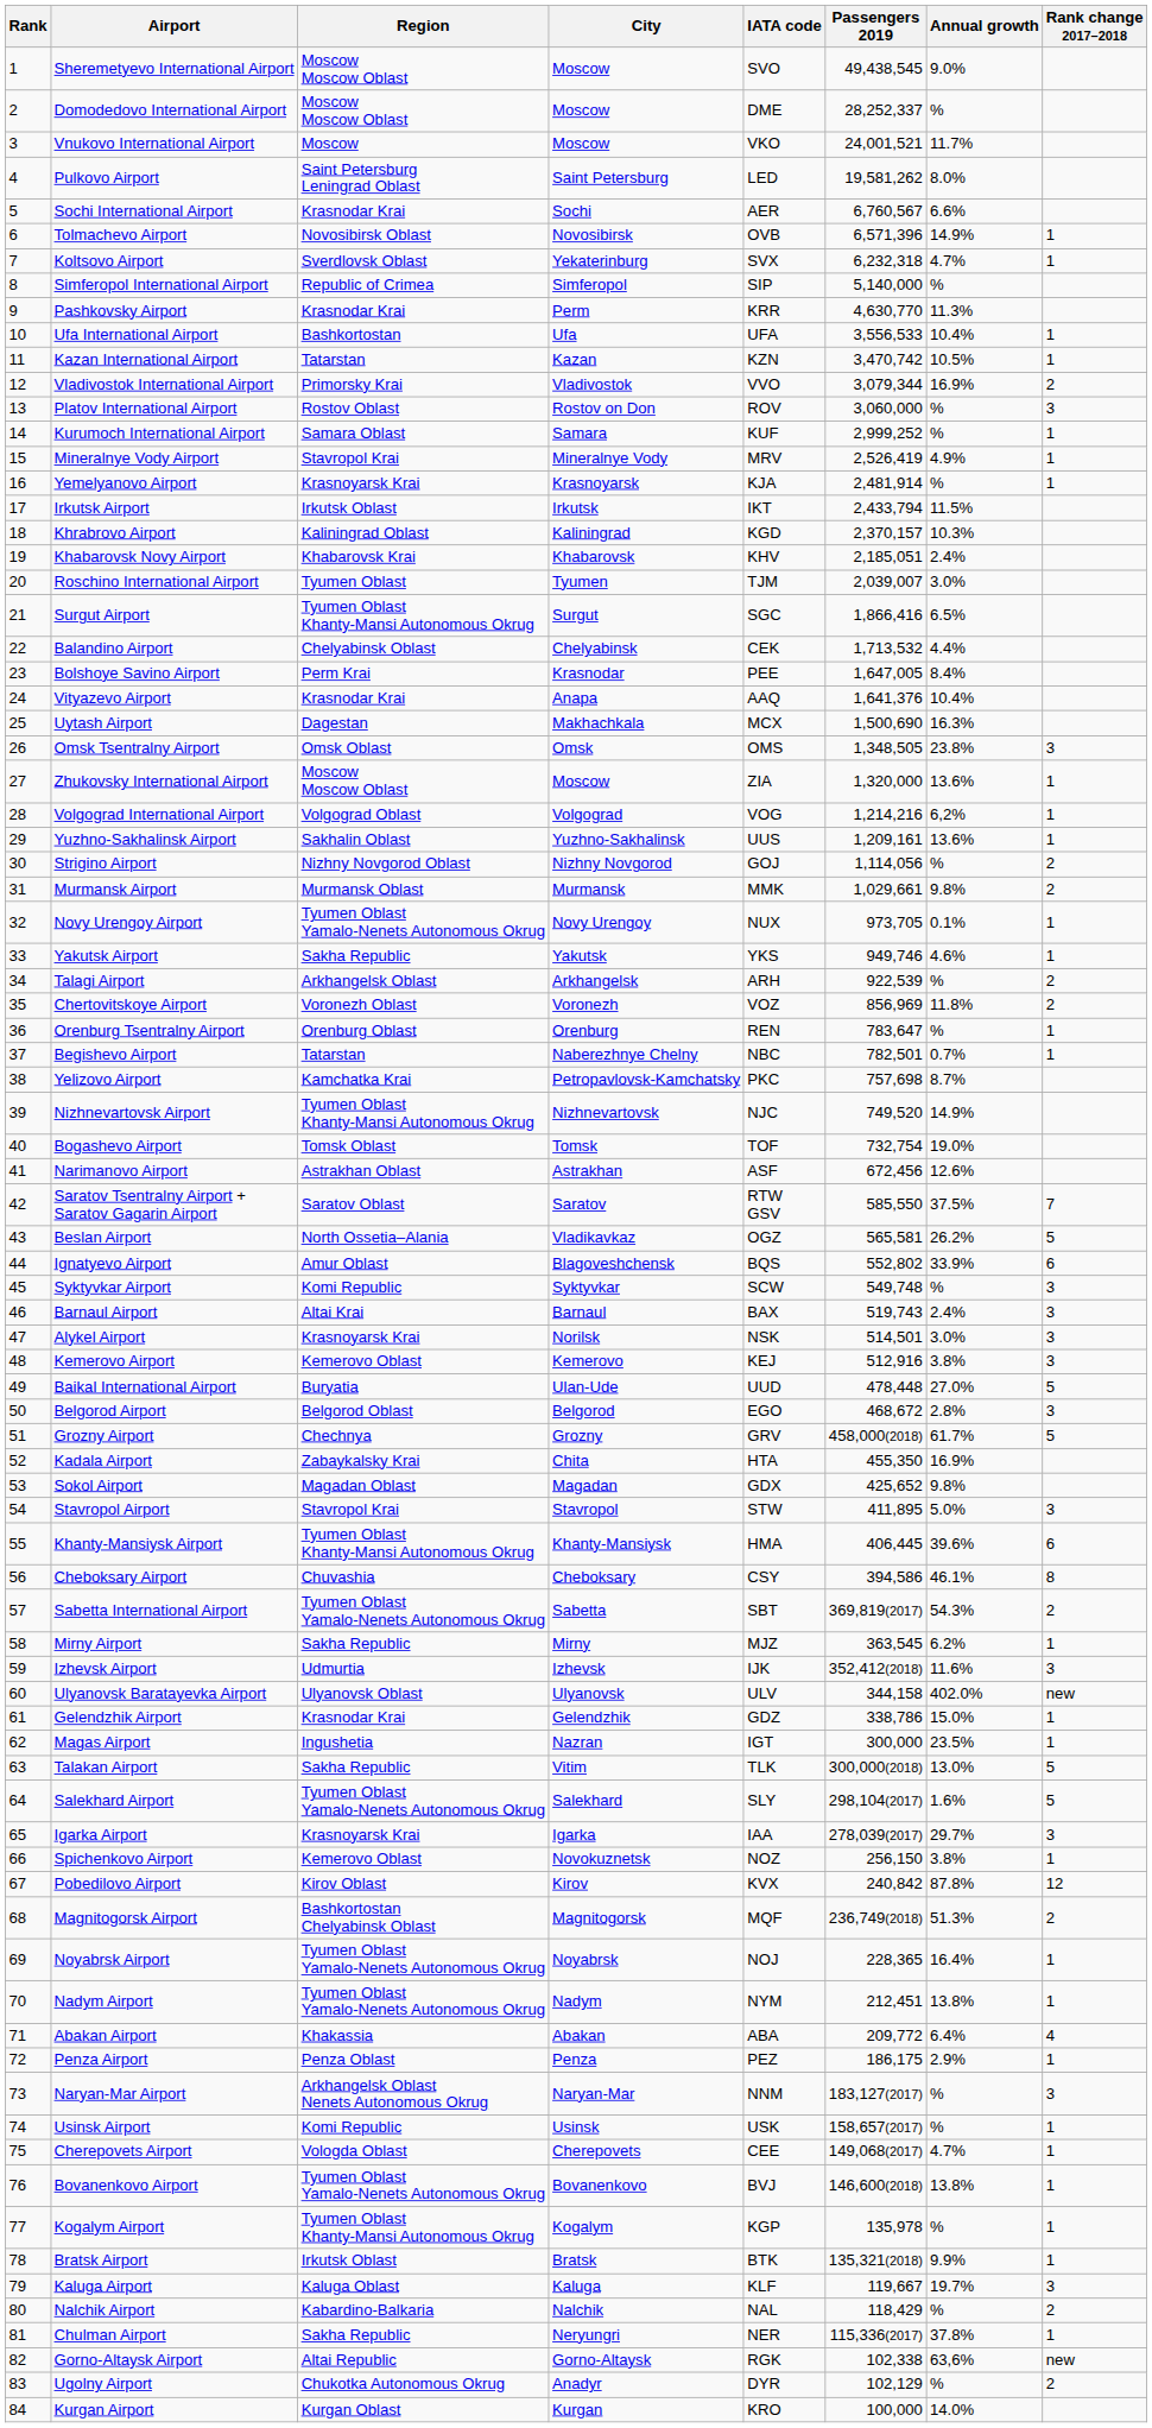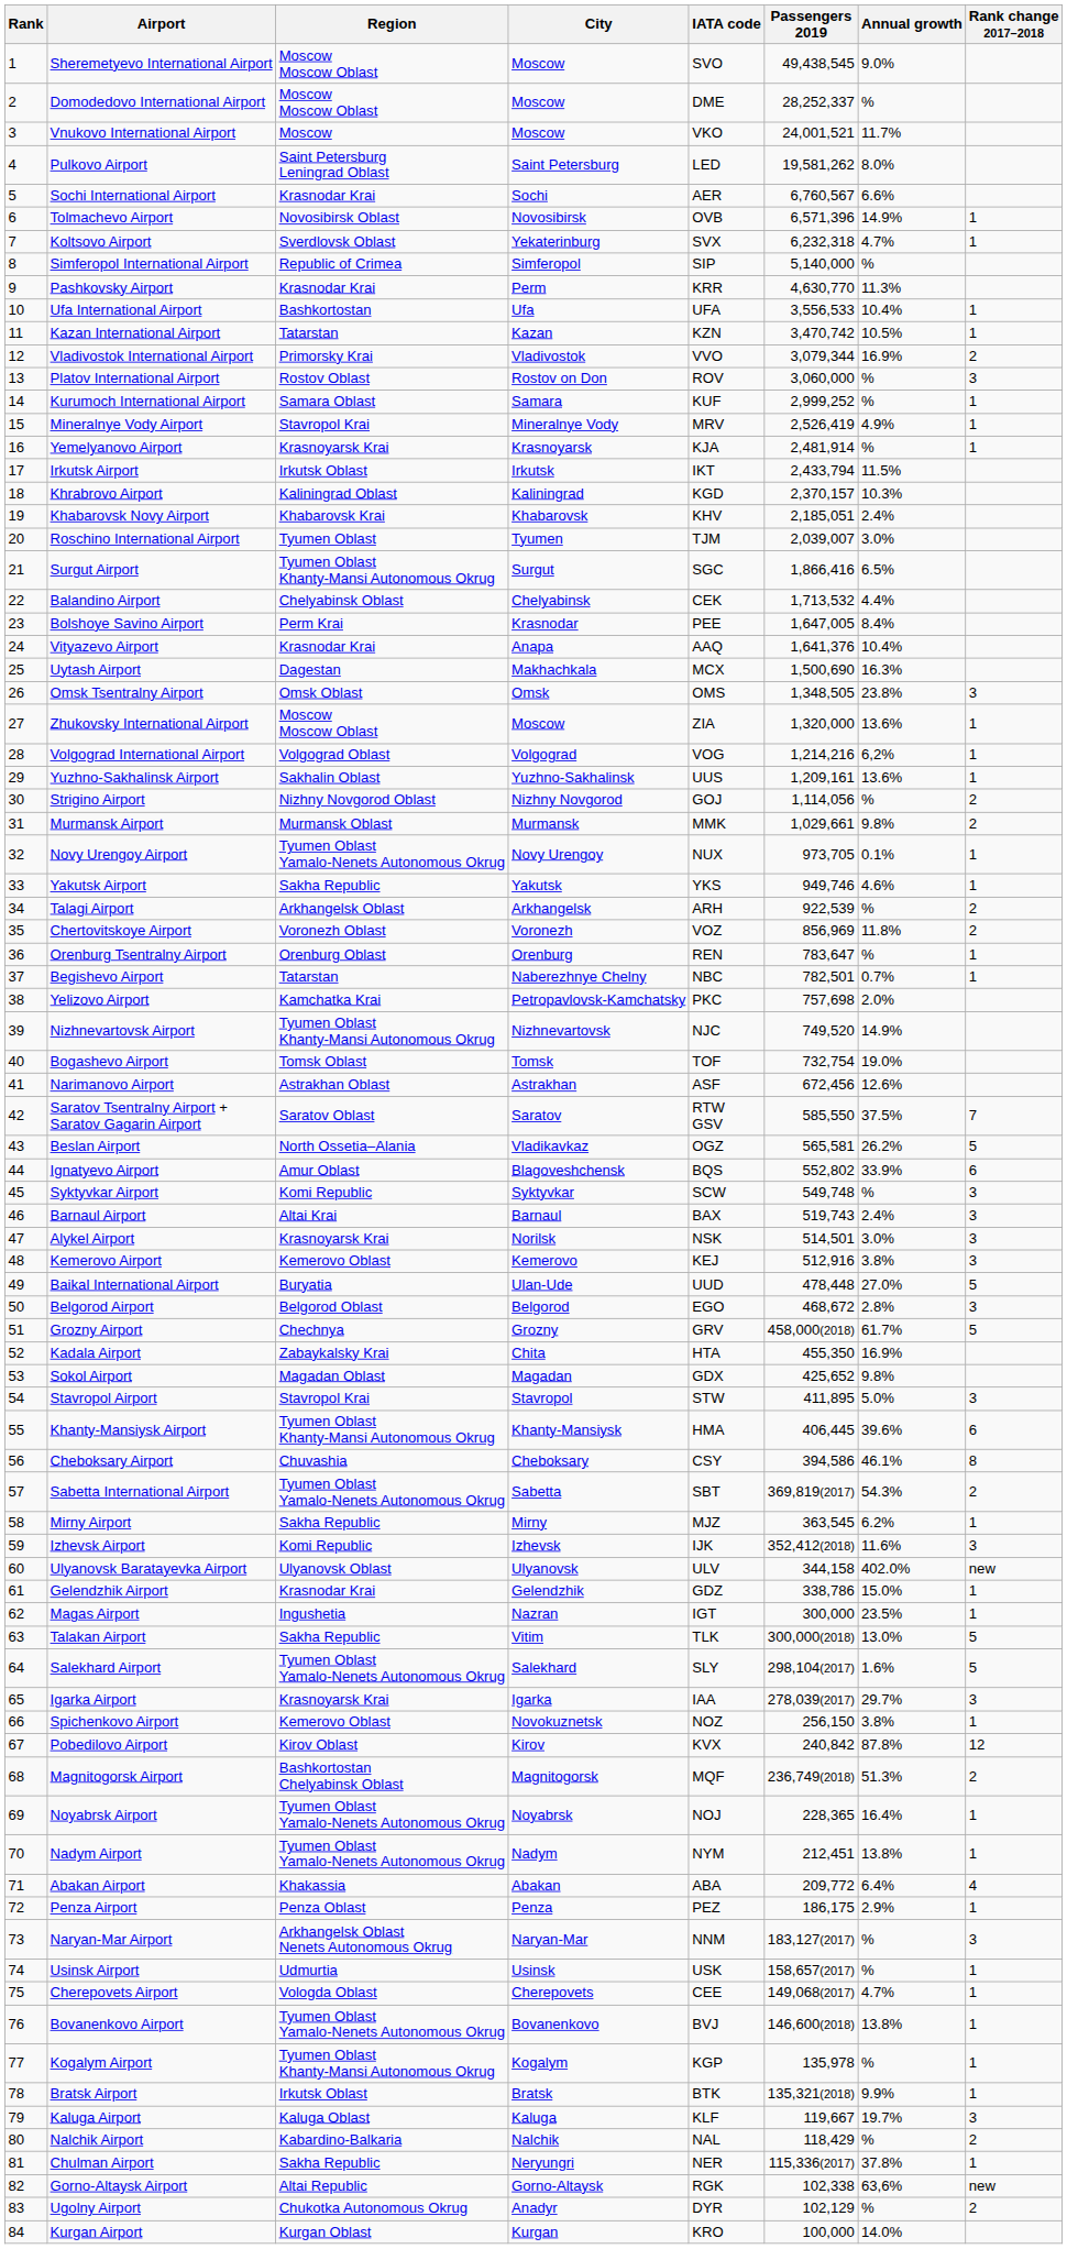Yelizovo Airport | Annual growth: 8.7% -> 2.0%
Izhevsk Airport | Region: Udmurtia -> Komi Republic
Usinsk Airport | Region: Komi Republic -> Udmurtia
